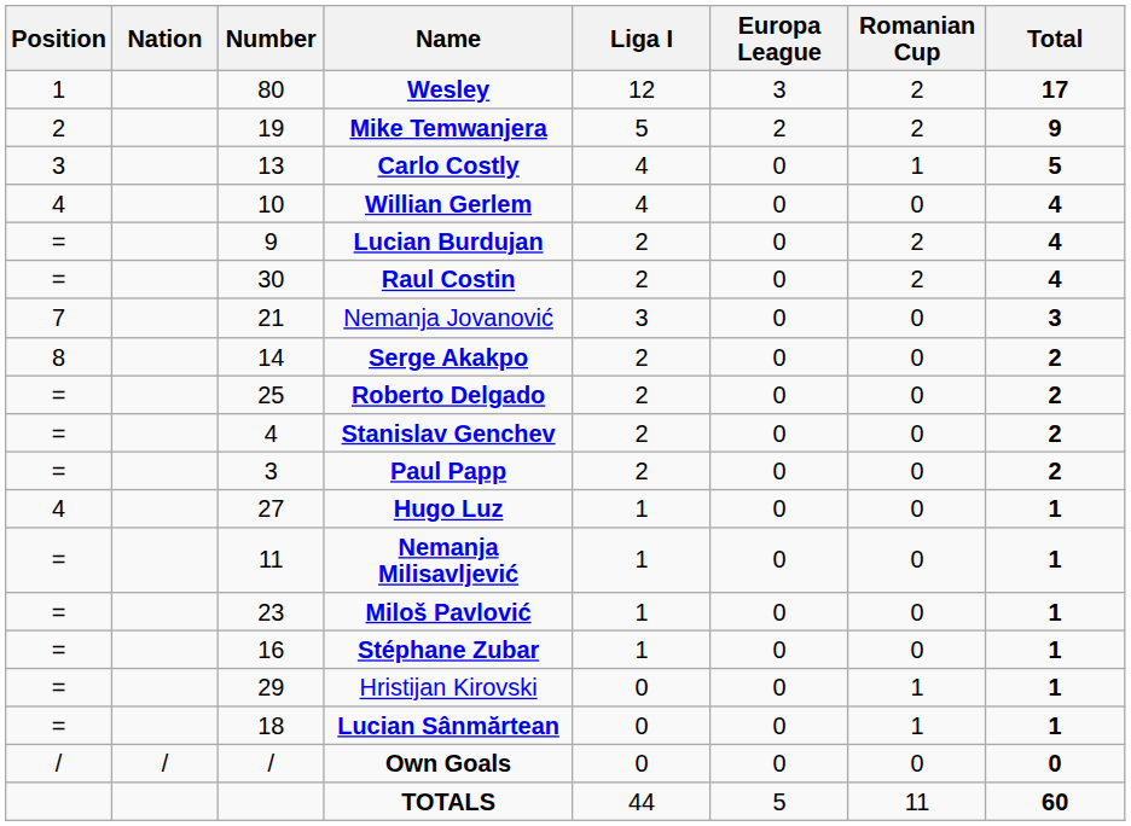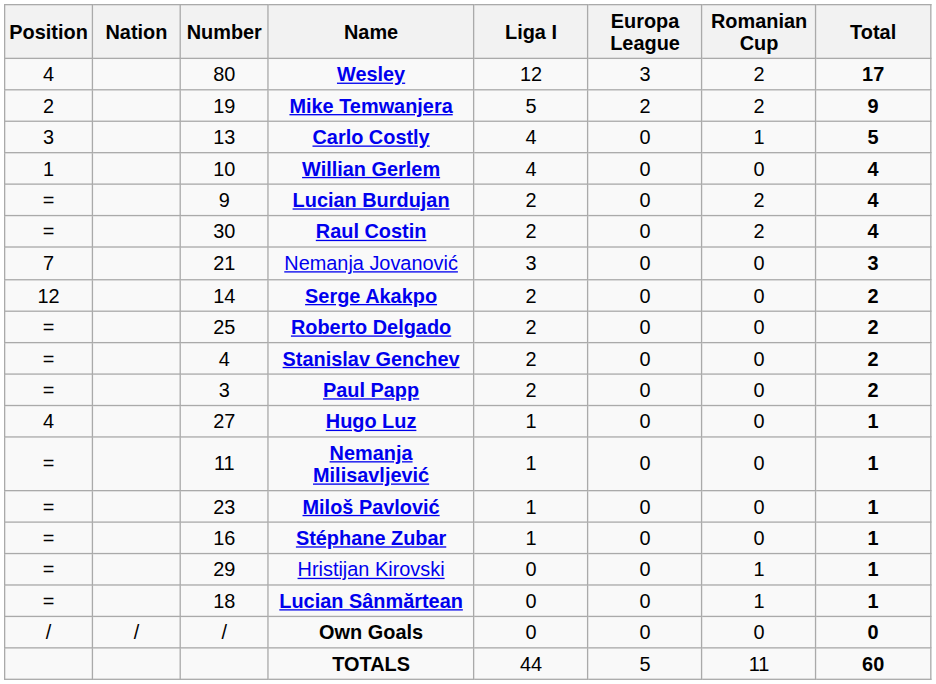Wesley | Position: 1 -> 4
Willian Gerlem | Position: 4 -> 1
Serge Akakpo | Position: 8 -> 12
